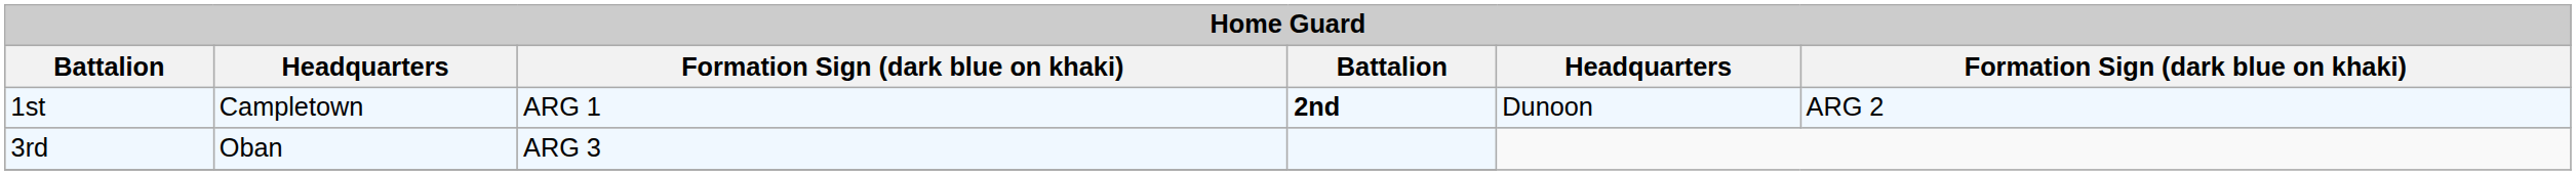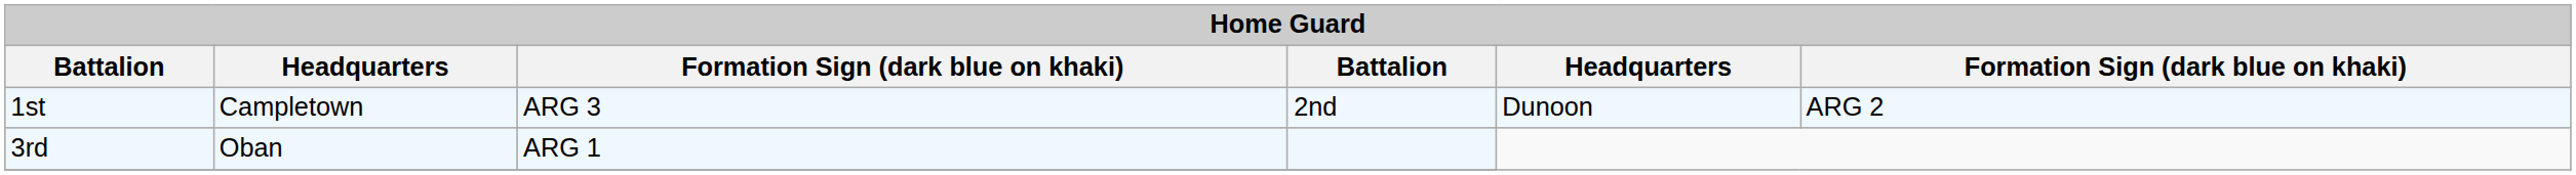1st | column 3: ARG 1 -> ARG 3
1st | column 4: bold -> normal
3rd | column 3: ARG 3 -> ARG 1
